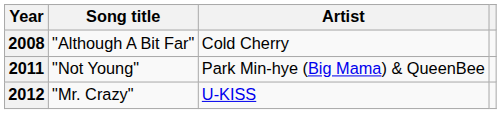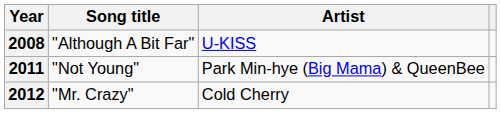2008 | Artist: Cold Cherry -> U-KISS
2012 | Artist: U-KISS -> Cold Cherry
